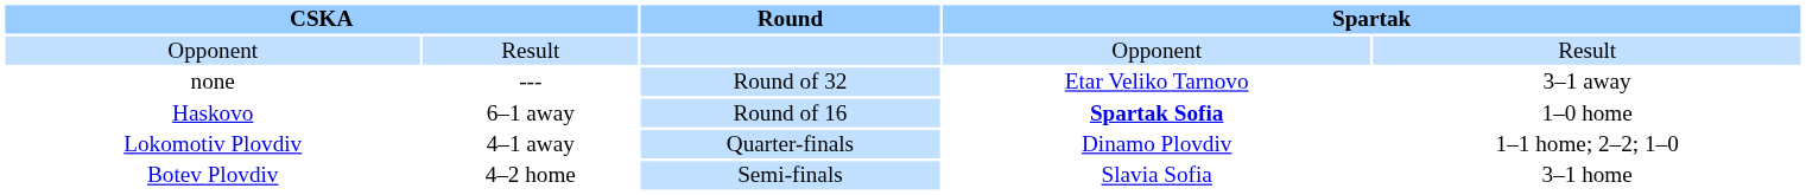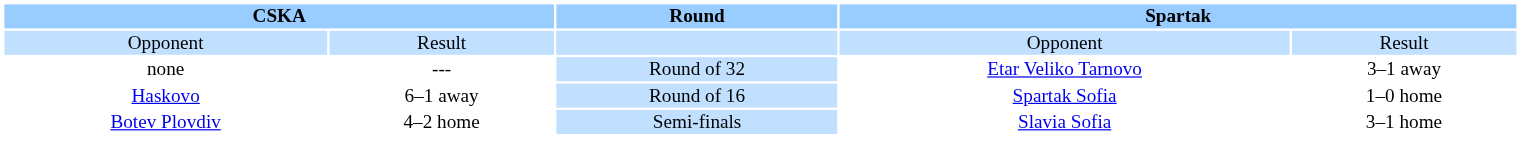Haskovo | column 4: bold -> normal
- row: Lokomotiv Plovdiv | 4–1 away | Quarter-finals | Dinamo Plovdiv | 1–1 home; 2–2; 1–0
